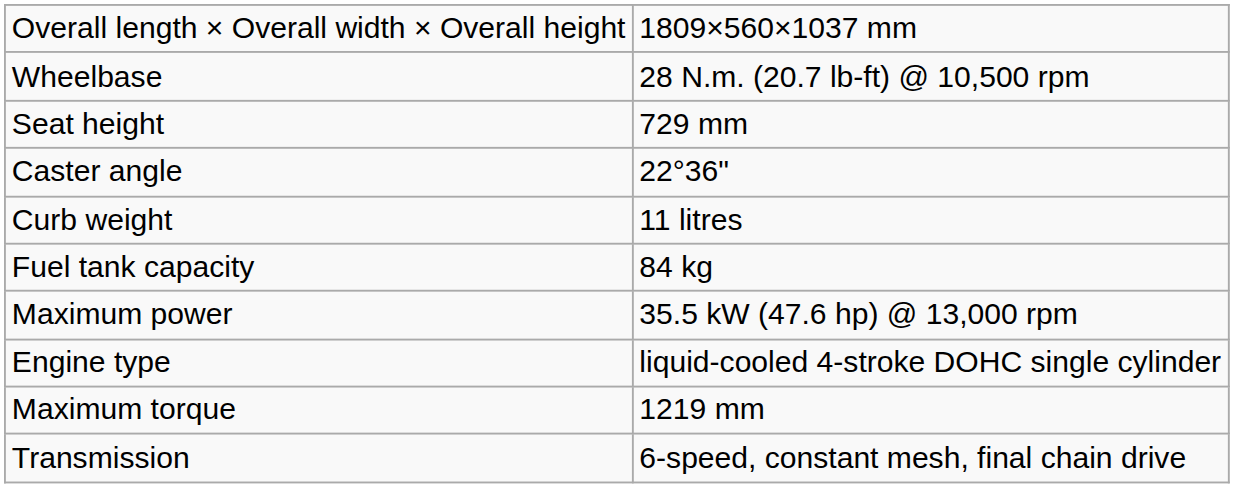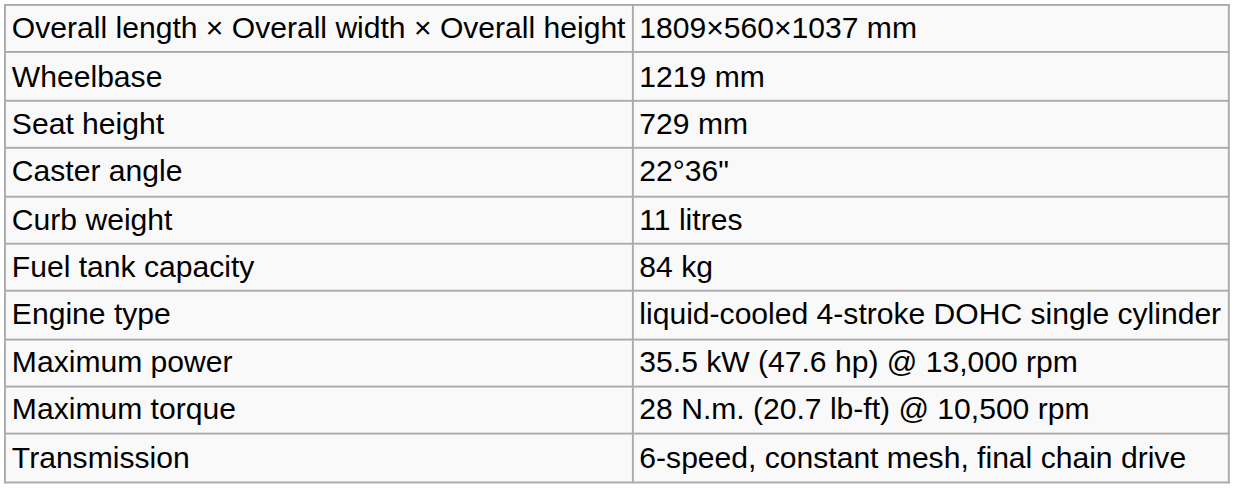Wheelbase | column 2: 28 N.m. (20.7 lb-ft) @ 10,500 rpm -> 1219 mm
rows swapped: Engine type <-> Maximum power
Maximum torque | column 2: 1219 mm -> 28 N.m. (20.7 lb-ft) @ 10,500 rpm
